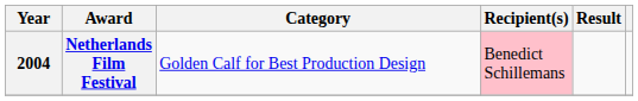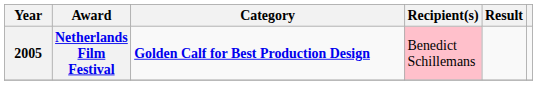Netherlands Film Festival | Year: 2004 -> 2005
Netherlands Film Festival | Category: normal -> bold
